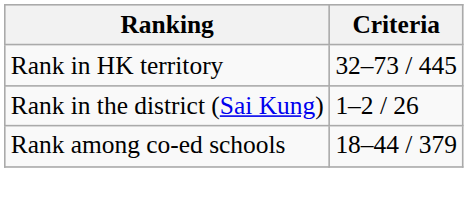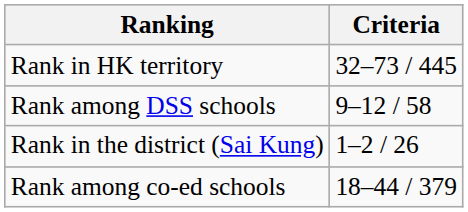+ row: Rank among DSS schools | 9‒12 / 58
